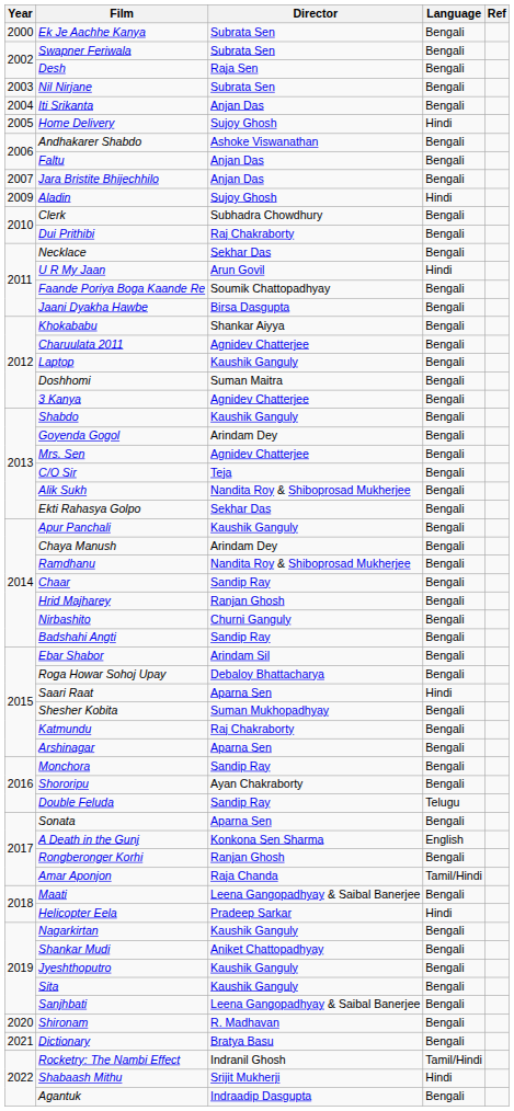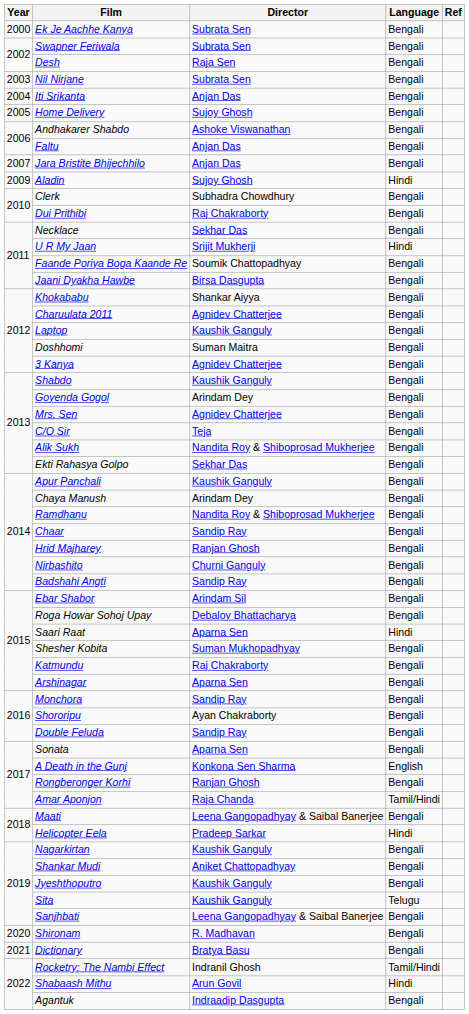Home Delivery | Language: Hindi -> Bengali
U R My Jaan | Director: Arun Govil -> Srijit Mukherji
Double Feluda | Language: Telugu -> Bengali
Sita | Language: Bengali -> Telugu
Shabaash Mithu | Director: Srijit Mukherji -> Arun Govil
